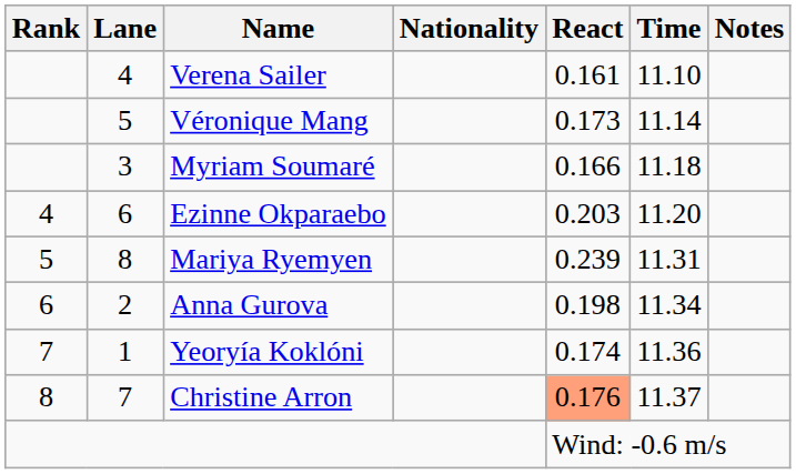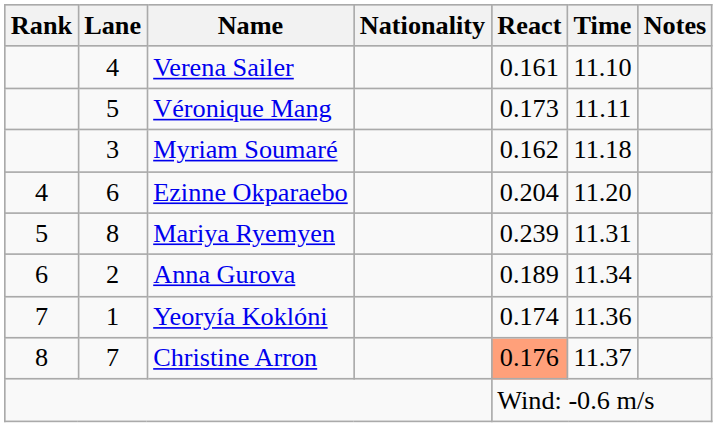Véronique Mang | Time: 11.14 -> 11.11
Myriam Soumaré | React: 0.166 -> 0.162
Ezinne Okparaebo | React: 0.203 -> 0.204
Anna Gurova | React: 0.198 -> 0.189
